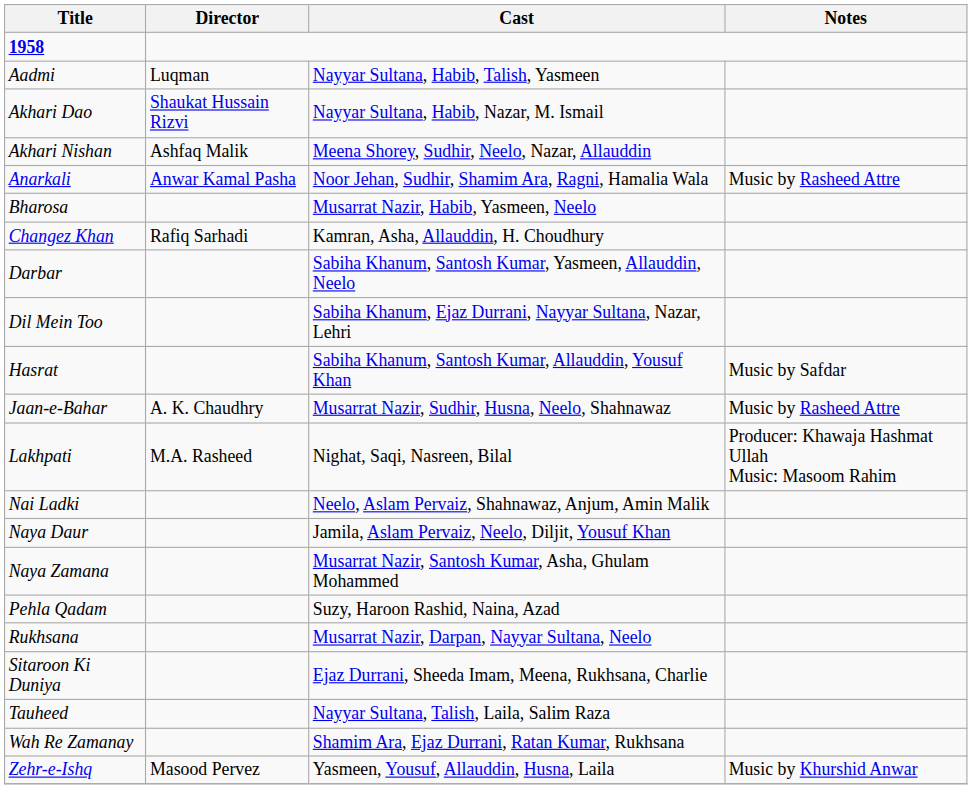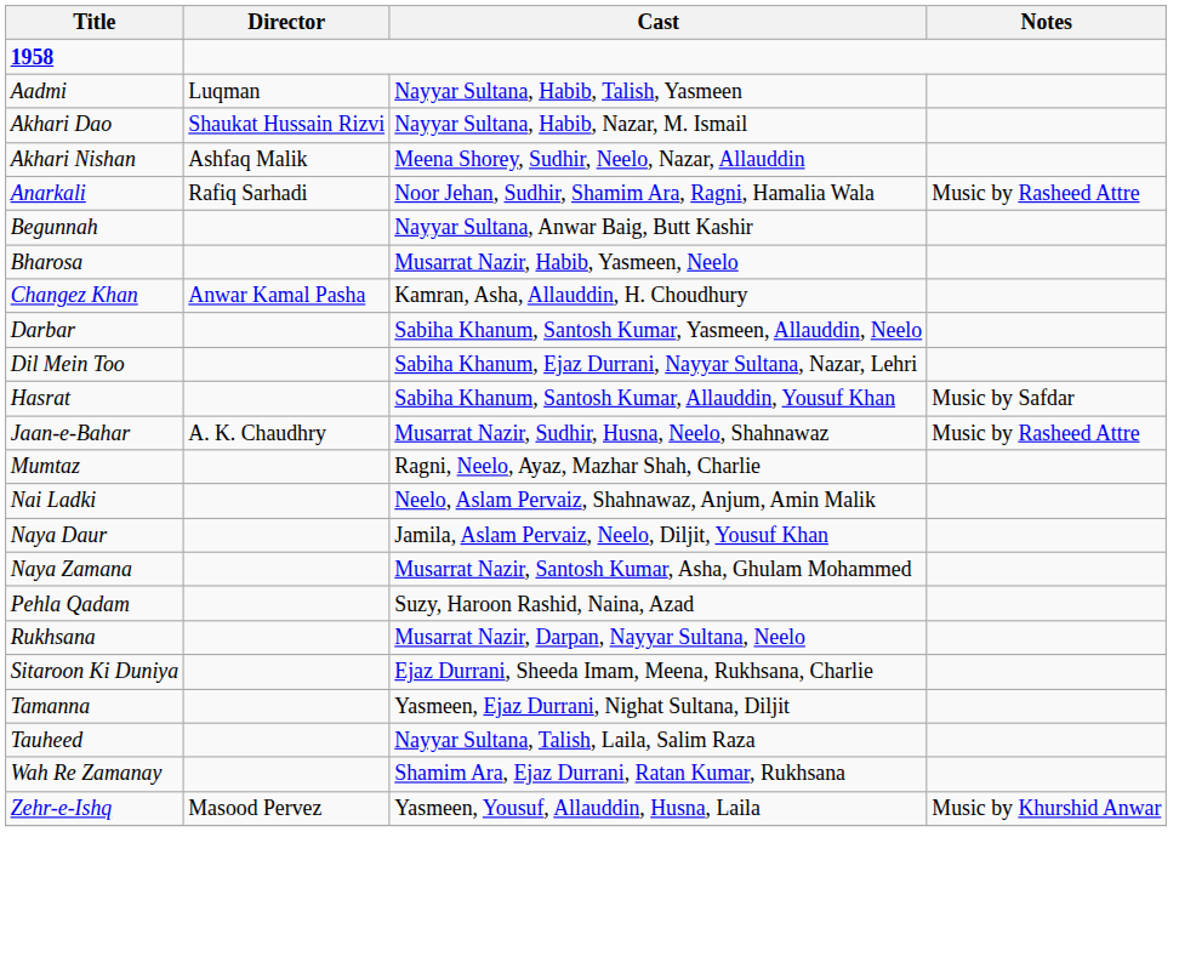Anarkali | Director: Anwar Kamal Pasha -> Rafiq Sarhadi
+ row: Begunnah | Nayyar Sultana, Anwar Baig, Butt Kashir
Changez Khan | Director: Rafiq Sarhadi -> Anwar Kamal Pasha
- row: Lakhpati | M.A. Rasheed | Nighat, Saqi, Nasreen, Bilal | Producer: Khawaja Hashmat Ullah Music: Masoom Rahim
+ row: Mumtaz | Ragni, Neelo, Ayaz, Mazhar Shah, Charlie
+ row: Tamanna | Yasmeen, Ejaz Durrani, Nighat Sultana, Diljit
